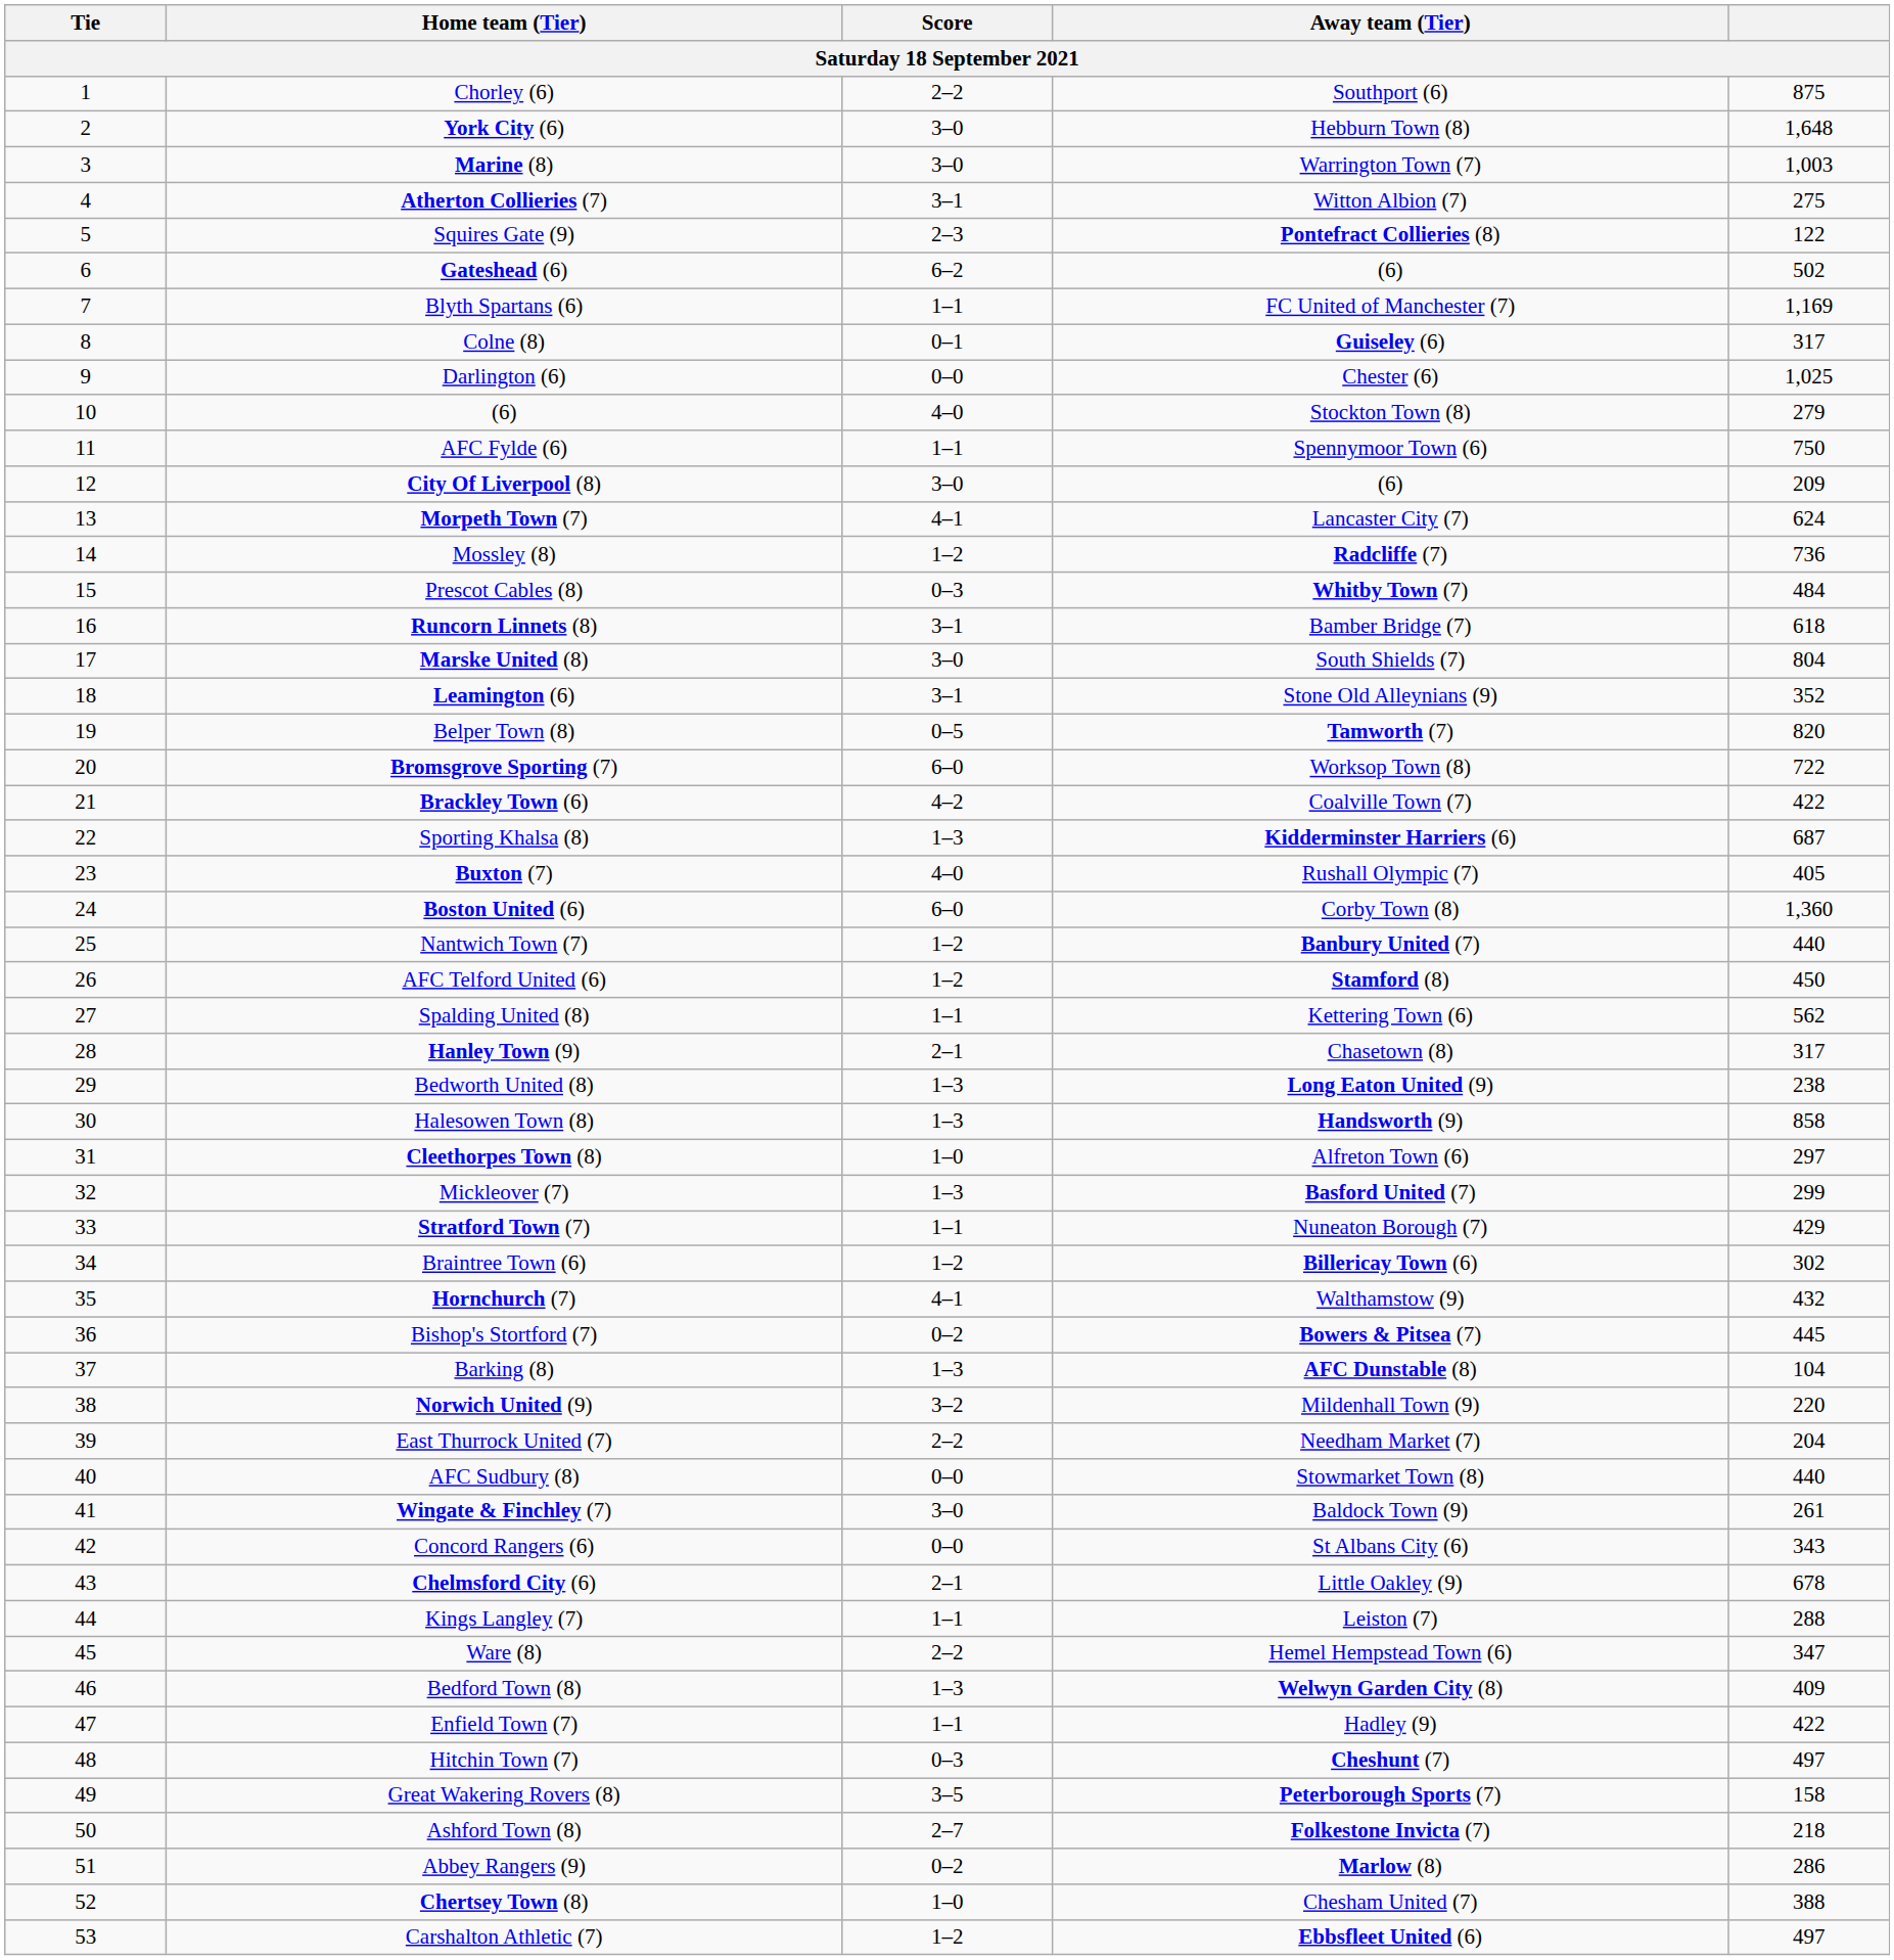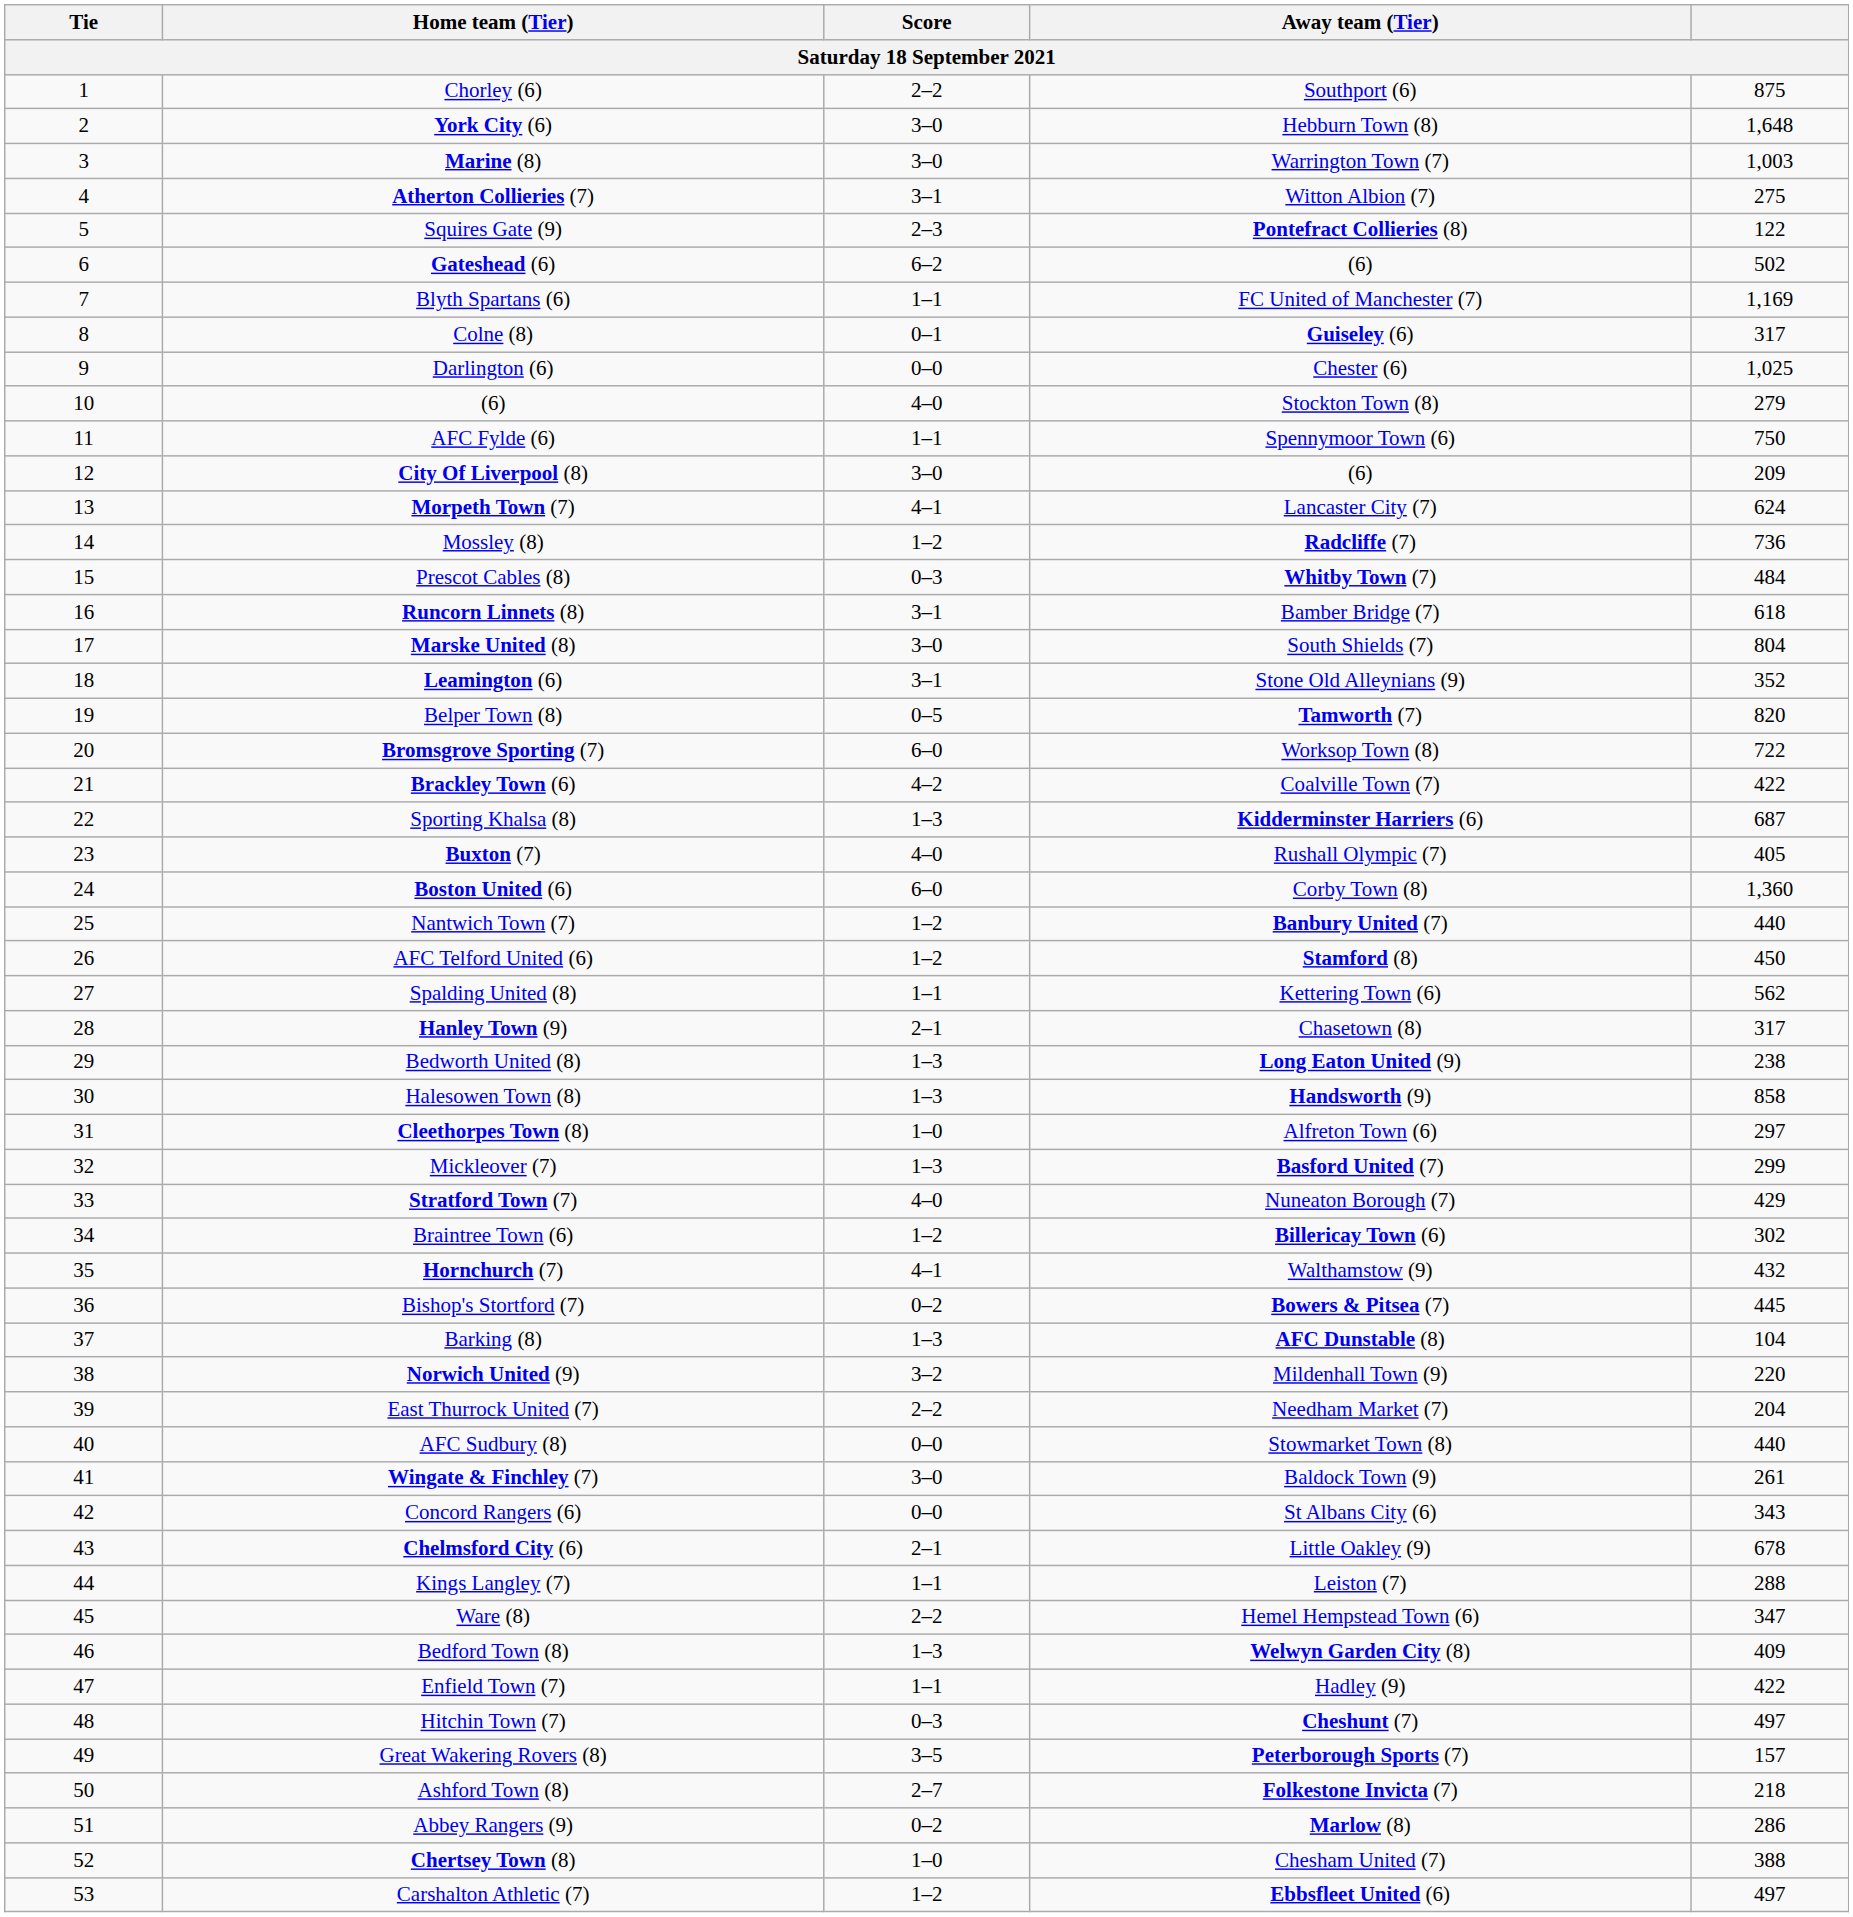Stratford Town (7) | Score: 1–1 -> 4–0
Great Wakering Rovers (8) | column 5: 158 -> 157
